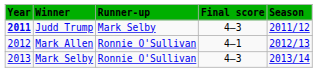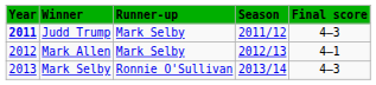columns swapped: Final score <-> Season
Mark Allen | Runner-up: Ronnie O'Sullivan -> Mark Selby
